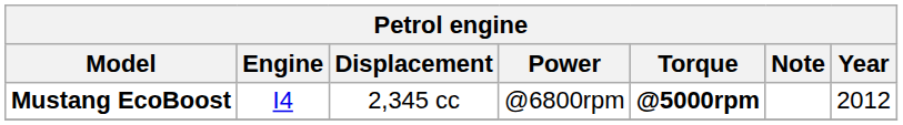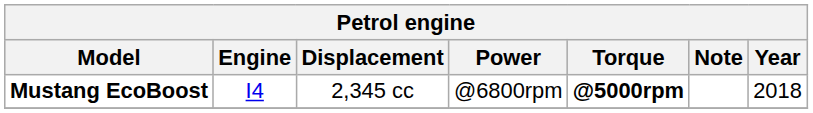Mustang EcoBoost | Year: 2012 -> 2018
